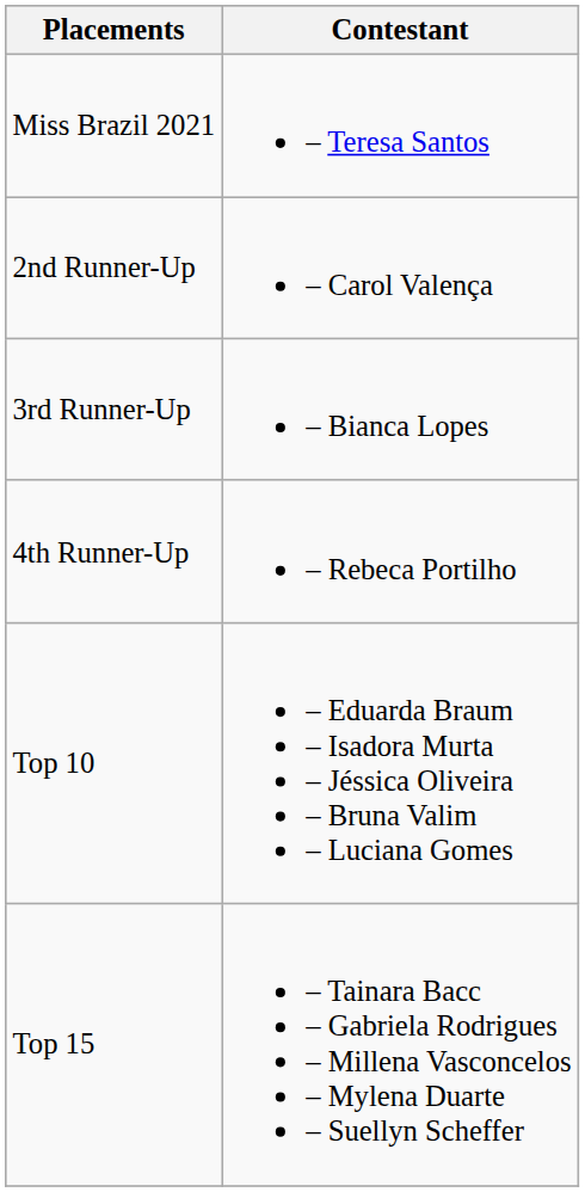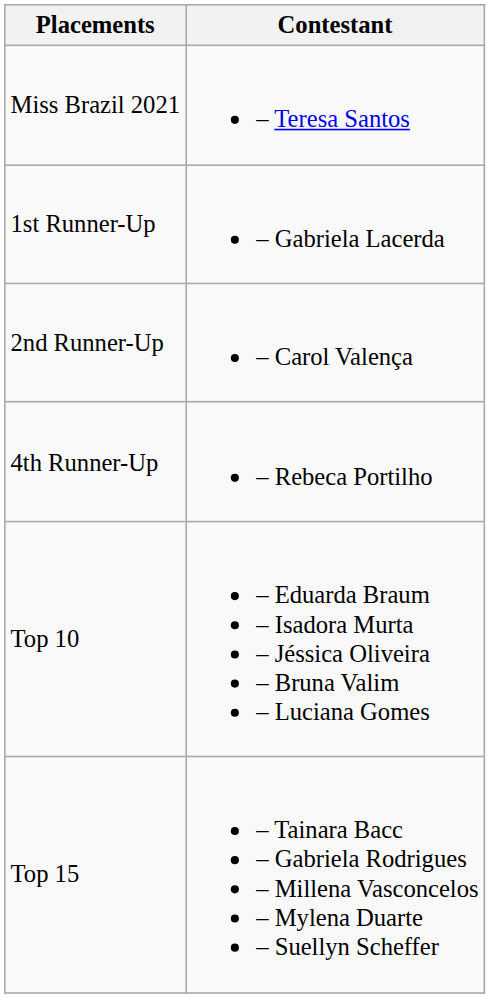+ row: 1st Runner-Up | – Gabriela Lacerda
- row: 3rd Runner-Up | – Bianca Lopes
